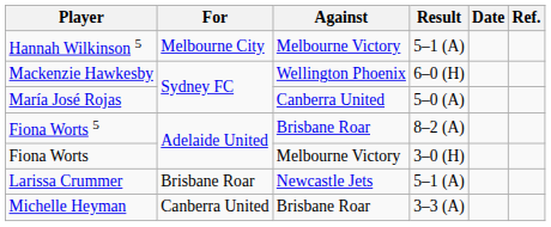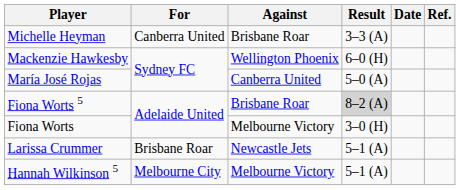rows swapped: Hannah Wilkinson 5 <-> Michelle Heyman
Fiona Worts 5 | Result: no background -> lightgrey background
